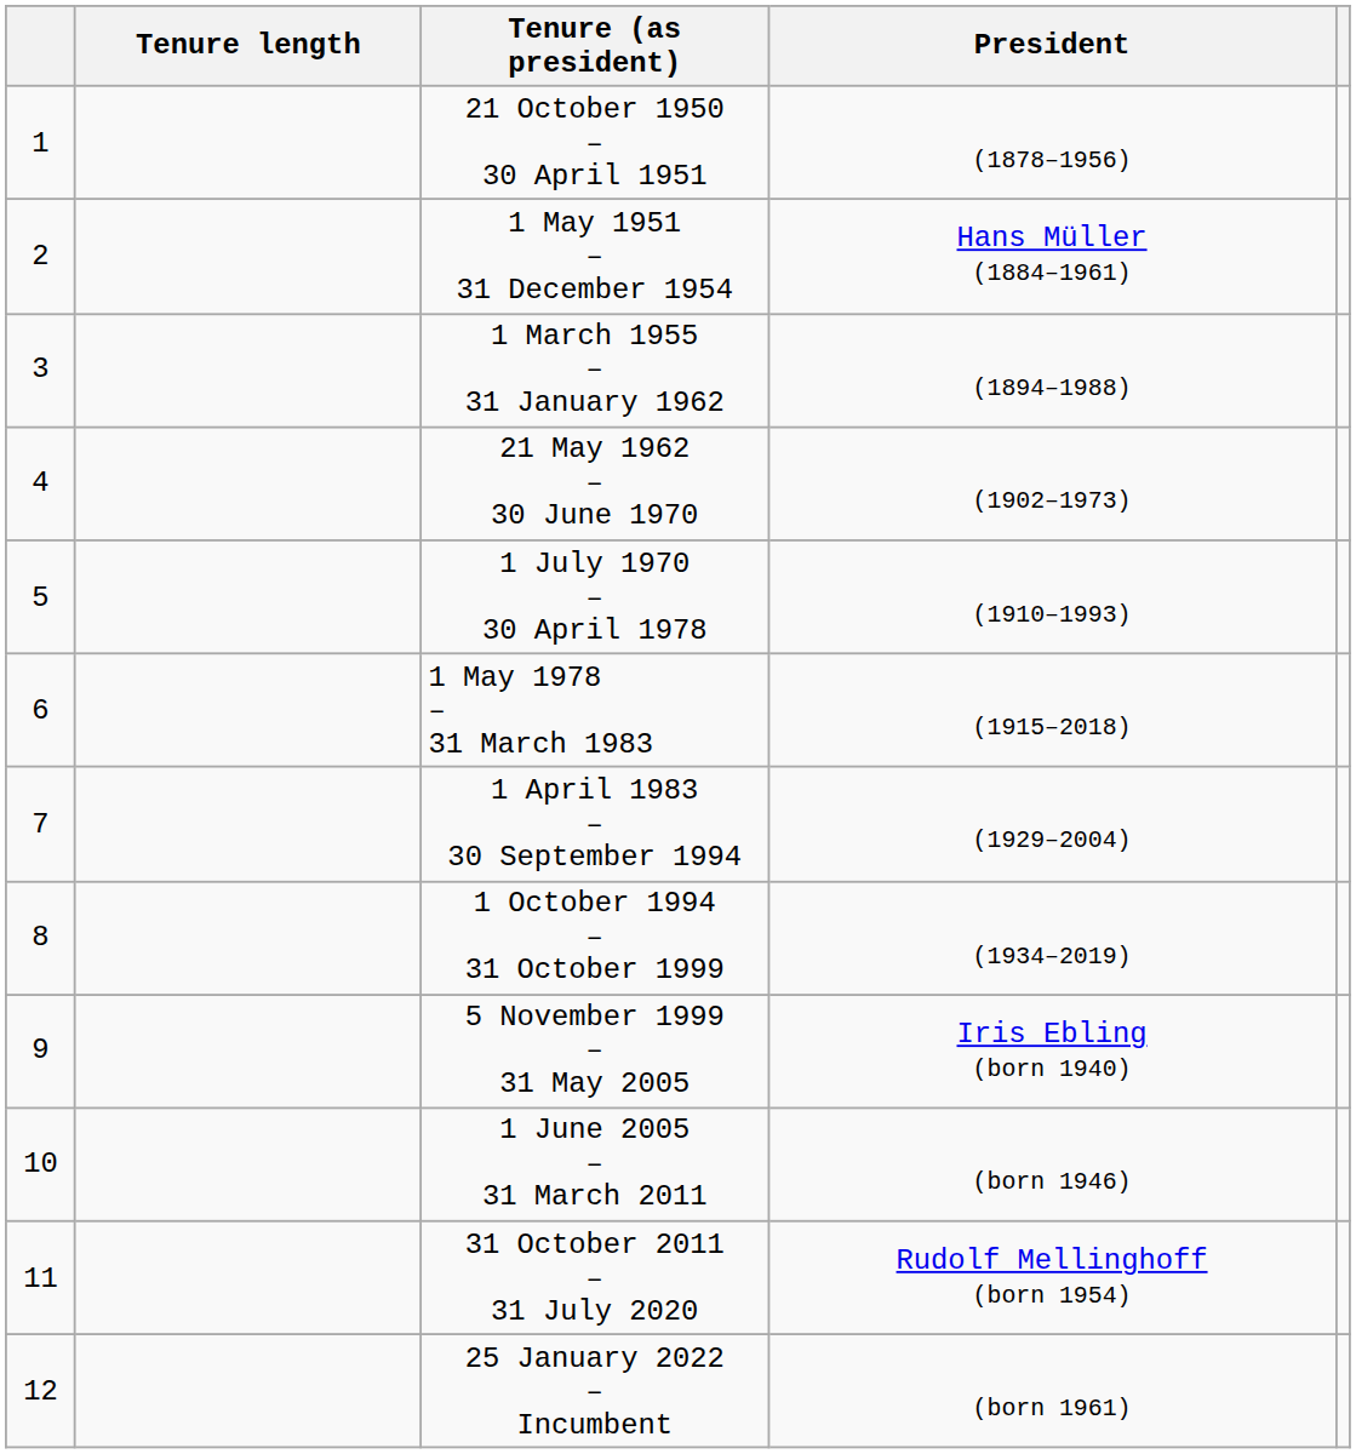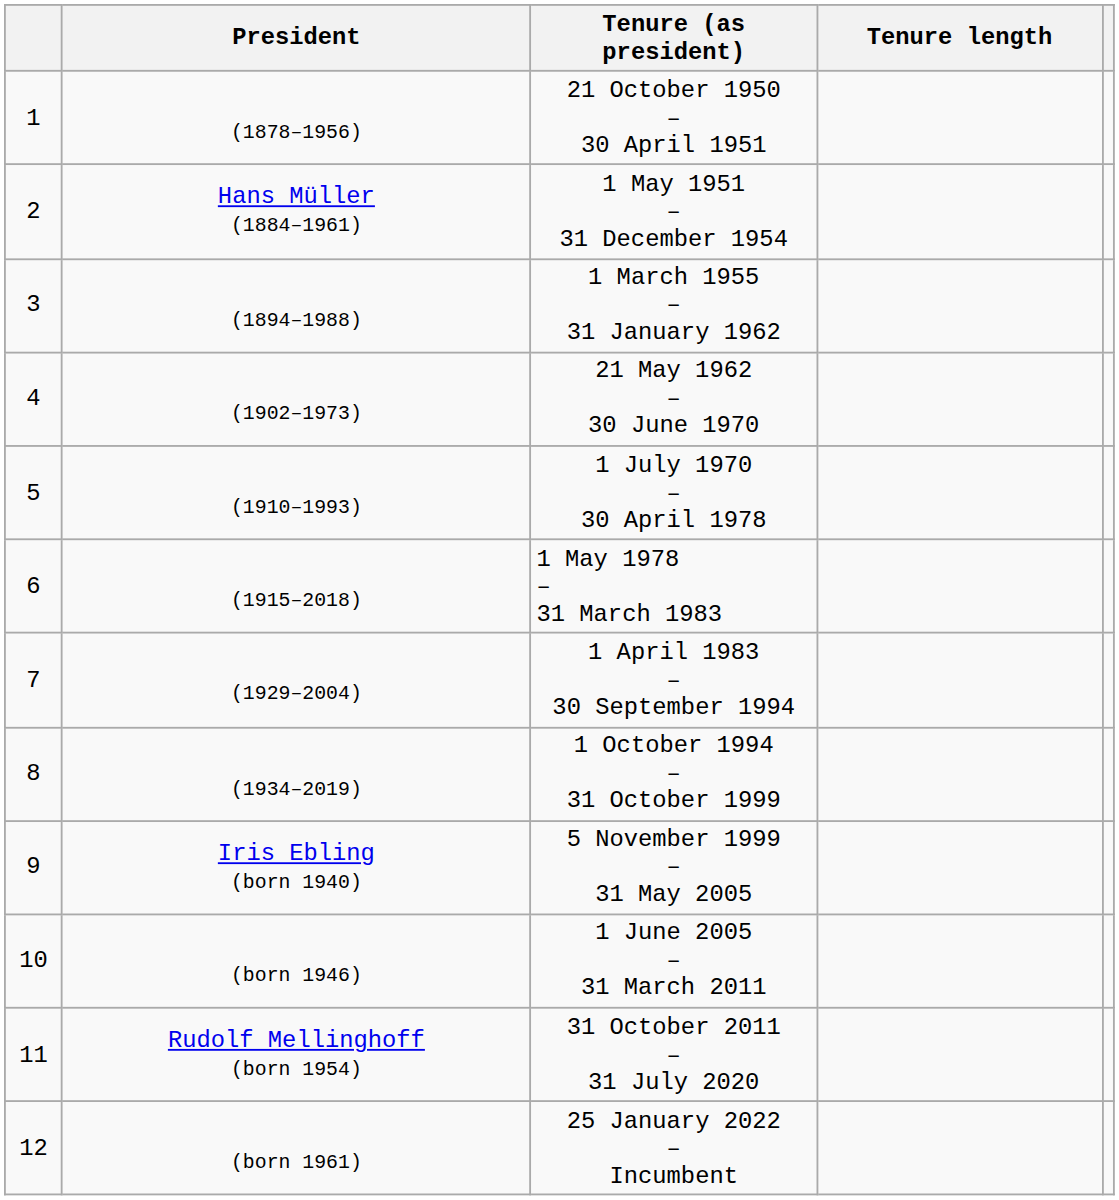columns swapped: President <-> Tenure length
